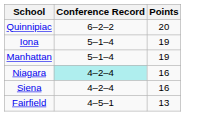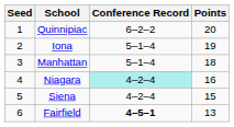+ column: Seed | 1 | 2 | 3 | 4 | 5 | 6
Manhattan | Points: 19 -> 18
Siena | Points: 16 -> 15
Fairfield | Conference Record: normal -> bold
